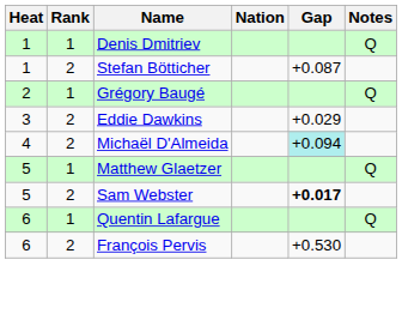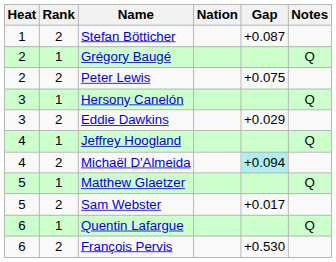- row: 1 | 1 | Denis Dmitriev | Q
+ row: 2 | 2 | Peter Lewis | +0.075
+ row: 3 | 1 | Hersony Canelón | Q
+ row: 4 | 1 | Jeffrey Hoogland | Q
Sam Webster | Gap: bold -> normal
